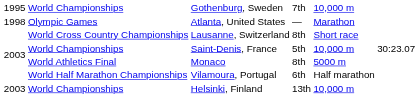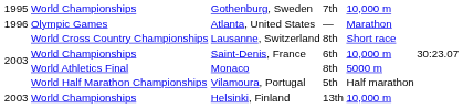Atlanta, United States | column 1: 1998 -> 1996
Saint-Denis, France | column 4: 5th -> 6th
Vilamoura, Portugal | column 4: 6th -> 5th
